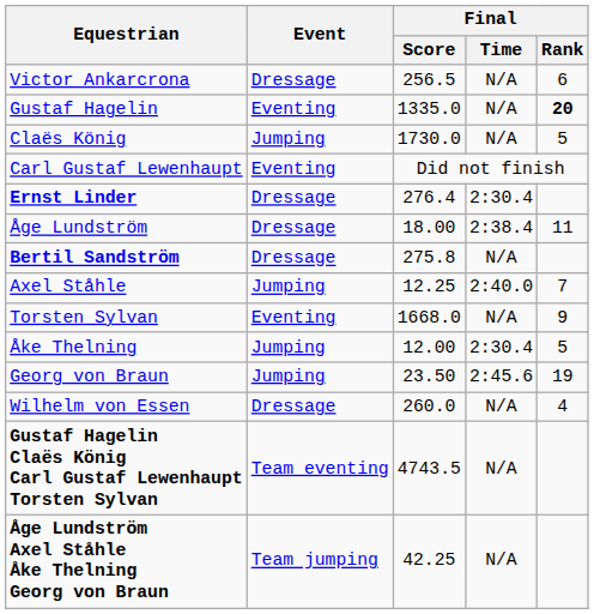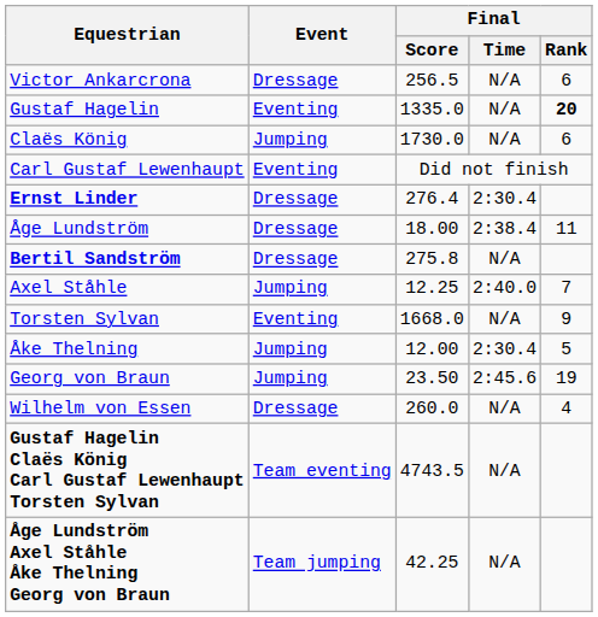Claës König | Final / Rank: 5 -> 6
